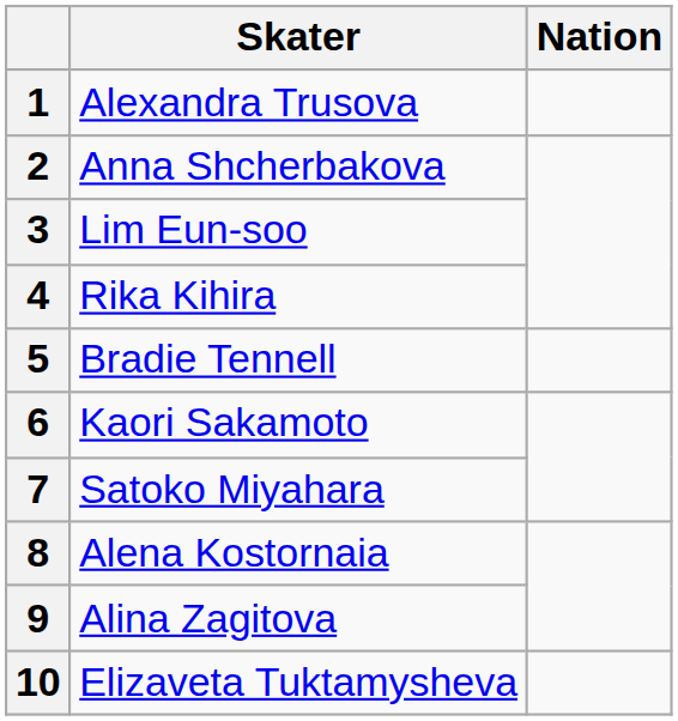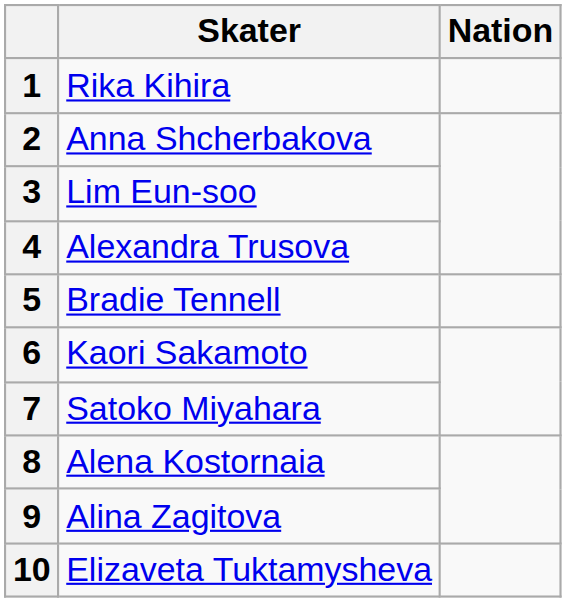1 | Skater: Alexandra Trusova -> Rika Kihira
4 | Skater: Rika Kihira -> Alexandra Trusova
